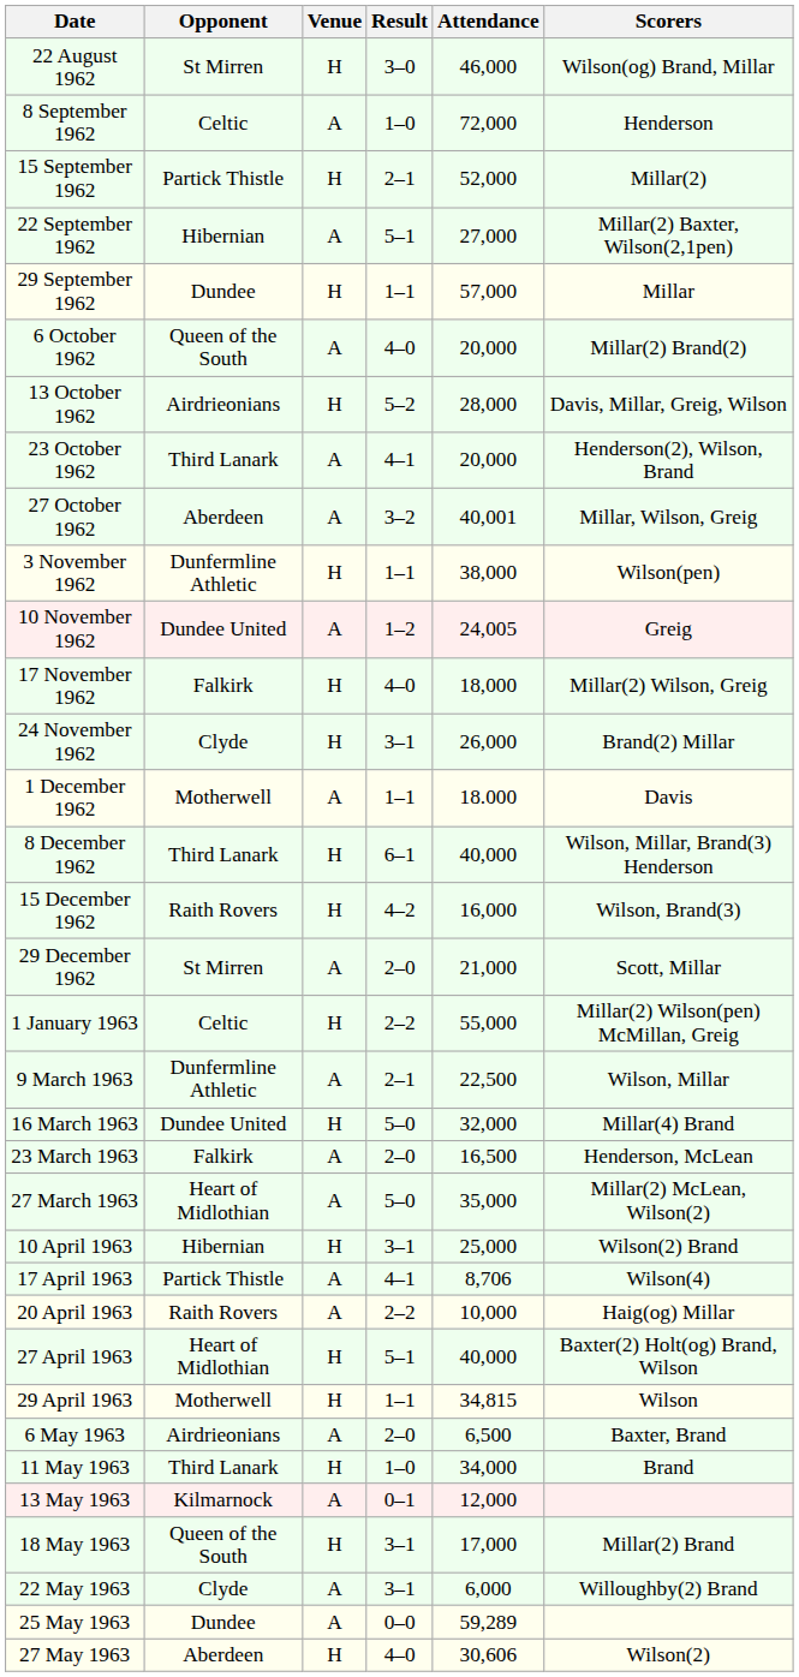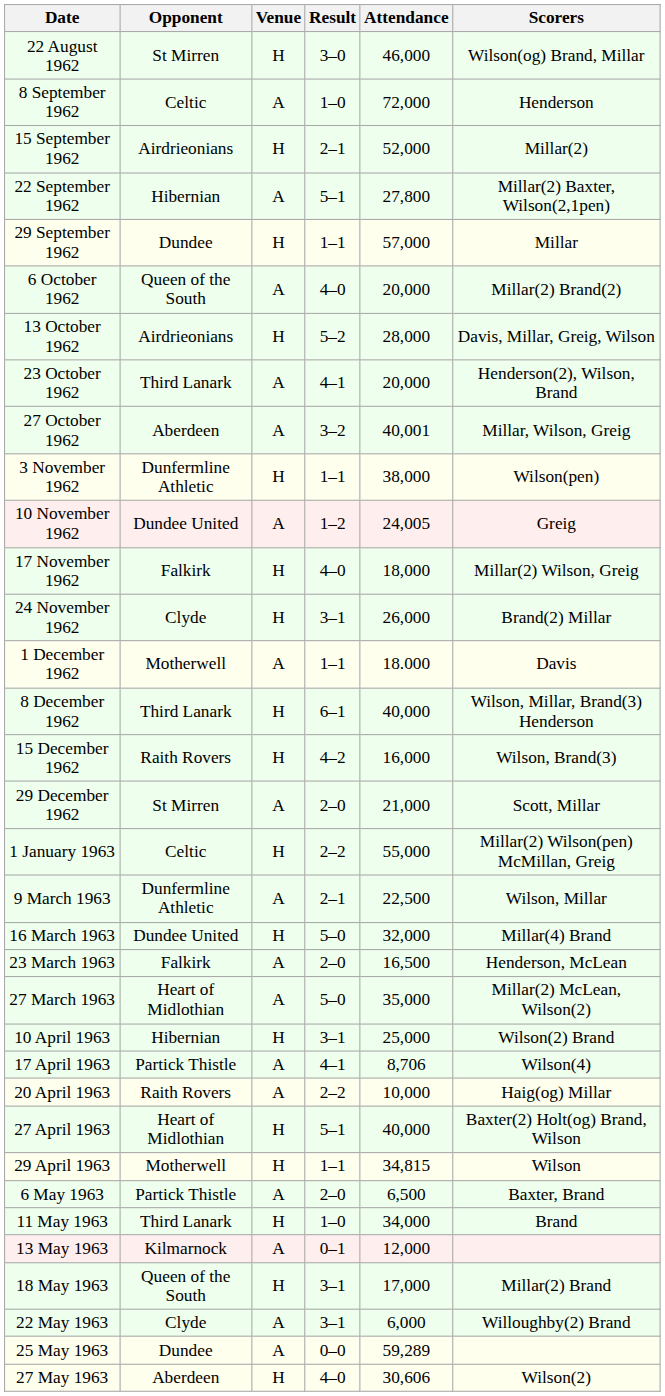15 September 1962 | Opponent: Partick Thistle -> Airdrieonians
22 September 1962 | Attendance: 27,000 -> 27,800
6 May 1963 | Opponent: Airdrieonians -> Partick Thistle
